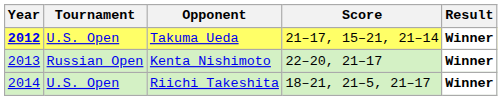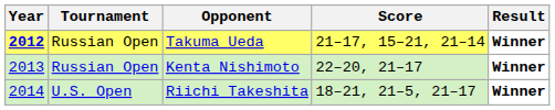Takuma Ueda | Tournament: U.S. Open -> Russian Open
